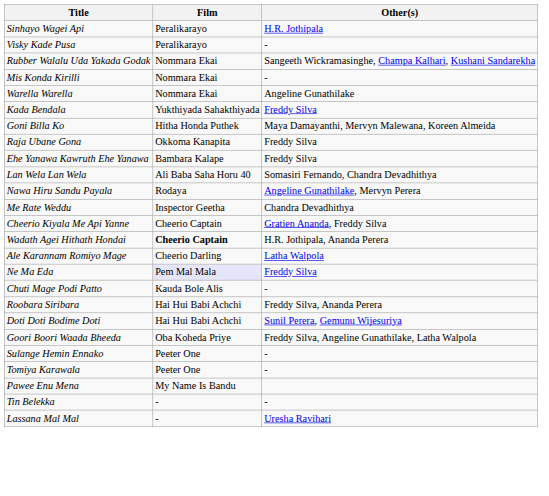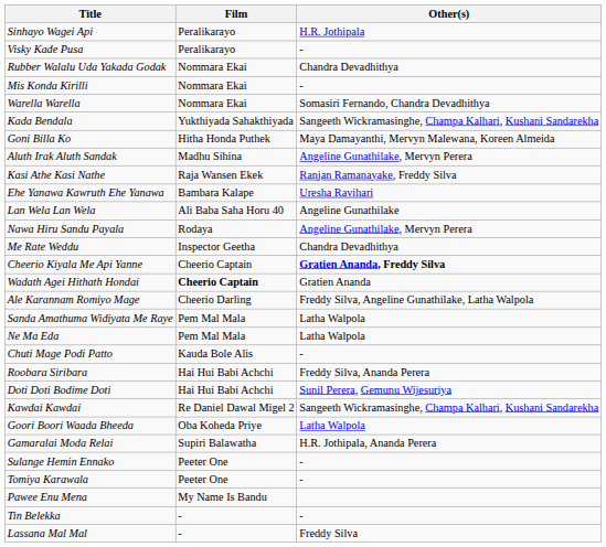Rubber Walalu Uda Yakada Godak | Other(s): Sangeeth Wickramasinghe, Champa Kalhari, Kushani Sandarekha -> Chandra Devadhithya
Warella Warella | Other(s): Angeline Gunathilake -> Somasiri Fernando, Chandra Devadhithya
Kada Bendala | Other(s): Freddy Silva -> Sangeeth Wickramasinghe, Champa Kalhari, Kushani Sandarekha
- row: Raja Ubane Gona | Okkoma Kanapita | Freddy Silva
+ row: Aluth Irak Aluth Sandak | Madhu Sihina | Angeline Gunathilake, Mervyn Perera
+ row: Kasi Athe Kasi Nathe | Raja Wansen Ekek | Ranjan Ramanayake, Freddy Silva
Ehe Yanawa Kawruth Ehe Yanawa | Other(s): Freddy Silva -> Uresha Ravihari
Lan Wela Lan Wela | Other(s): Somasiri Fernando, Chandra Devadhithya -> Angeline Gunathilake
Cheerio Kiyala Me Api Yanne | Other(s): normal -> bold
Wadath Agei Hithath Hondai | Other(s): H.R. Jothipala, Ananda Perera -> Gratien Ananda
Ale Karannam Romiyo Mage | Other(s): Latha Walpola -> Freddy Silva, Angeline Gunathilake, Latha Walpola
+ row: Sanda Amathuma Widiyata Me Raye | Pem Mal Mala | Latha Walpola
Ne Ma Eda | Film: lavender background -> no background
Ne Ma Eda | Other(s): Freddy Silva -> Latha Walpola
+ row: Kawdai Kawdai | Re Daniel Dawal Migel 2 | Sangeeth Wickramasinghe, Champa Kalhari, Kushani Sandarekha
Goori Boori Waada Bheeda | Other(s): Freddy Silva, Angeline Gunathilake, Latha Walpola -> Latha Walpola
+ row: Gamaralai Moda Relai | Supiri Balawatha | H.R. Jothipala, Ananda Perera
Lassana Mal Mal | Other(s): Uresha Ravihari -> Freddy Silva
